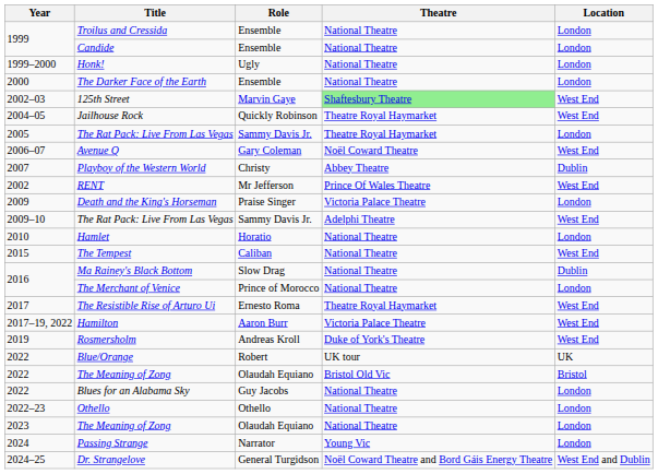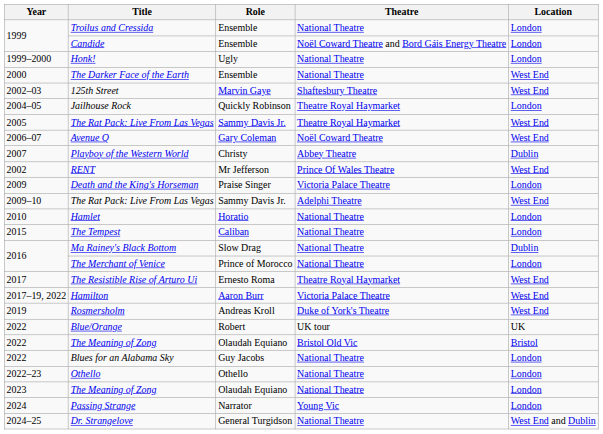Candide | Theatre: National Theatre -> Noël Coward Theatre and Bord Gáis Energy Theatre
The Darker Face of the Earth | Location: London -> West End
125th Street | Theatre: lightgreen background -> no background
Jailhouse Rock | Location: West End -> London
2005 / The Rat Pack: Live From Las Vegas | Location: London -> West End
The Tempest | Location: West End -> London
Dr. Strangelove | Theatre: Noël Coward Theatre and Bord Gáis Energy Theatre -> National Theatre
